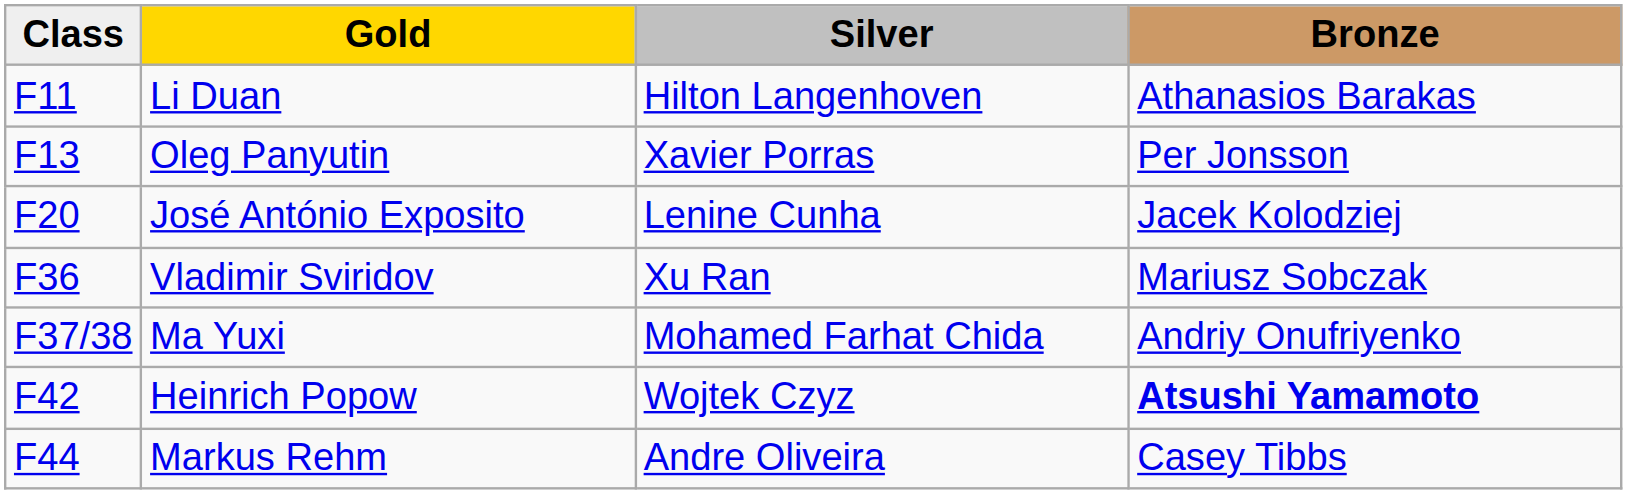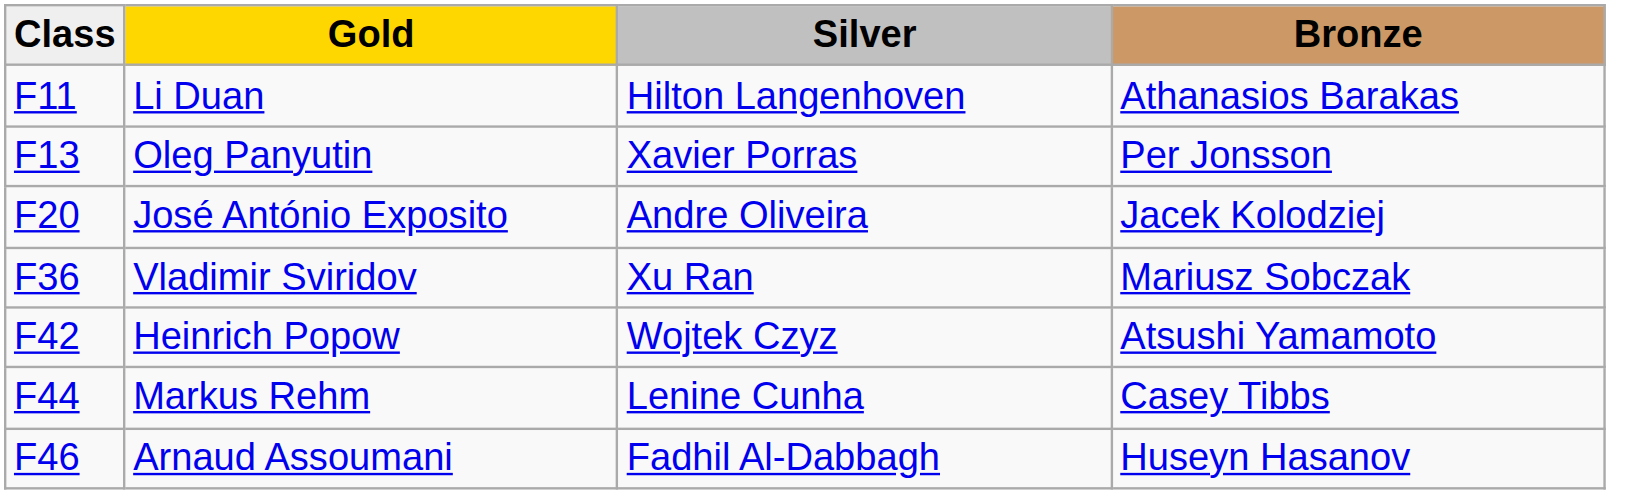José António Exposito | Silver: Lenine Cunha -> Andre Oliveira
- row: F37/38 | Ma Yuxi | Mohamed Farhat Chida | Andriy Onufriyenko
Heinrich Popow | Bronze: bold -> normal
Markus Rehm | Silver: Andre Oliveira -> Lenine Cunha
+ row: F46 | Arnaud Assoumani | Fadhil Al-Dabbagh | Huseyn Hasanov
